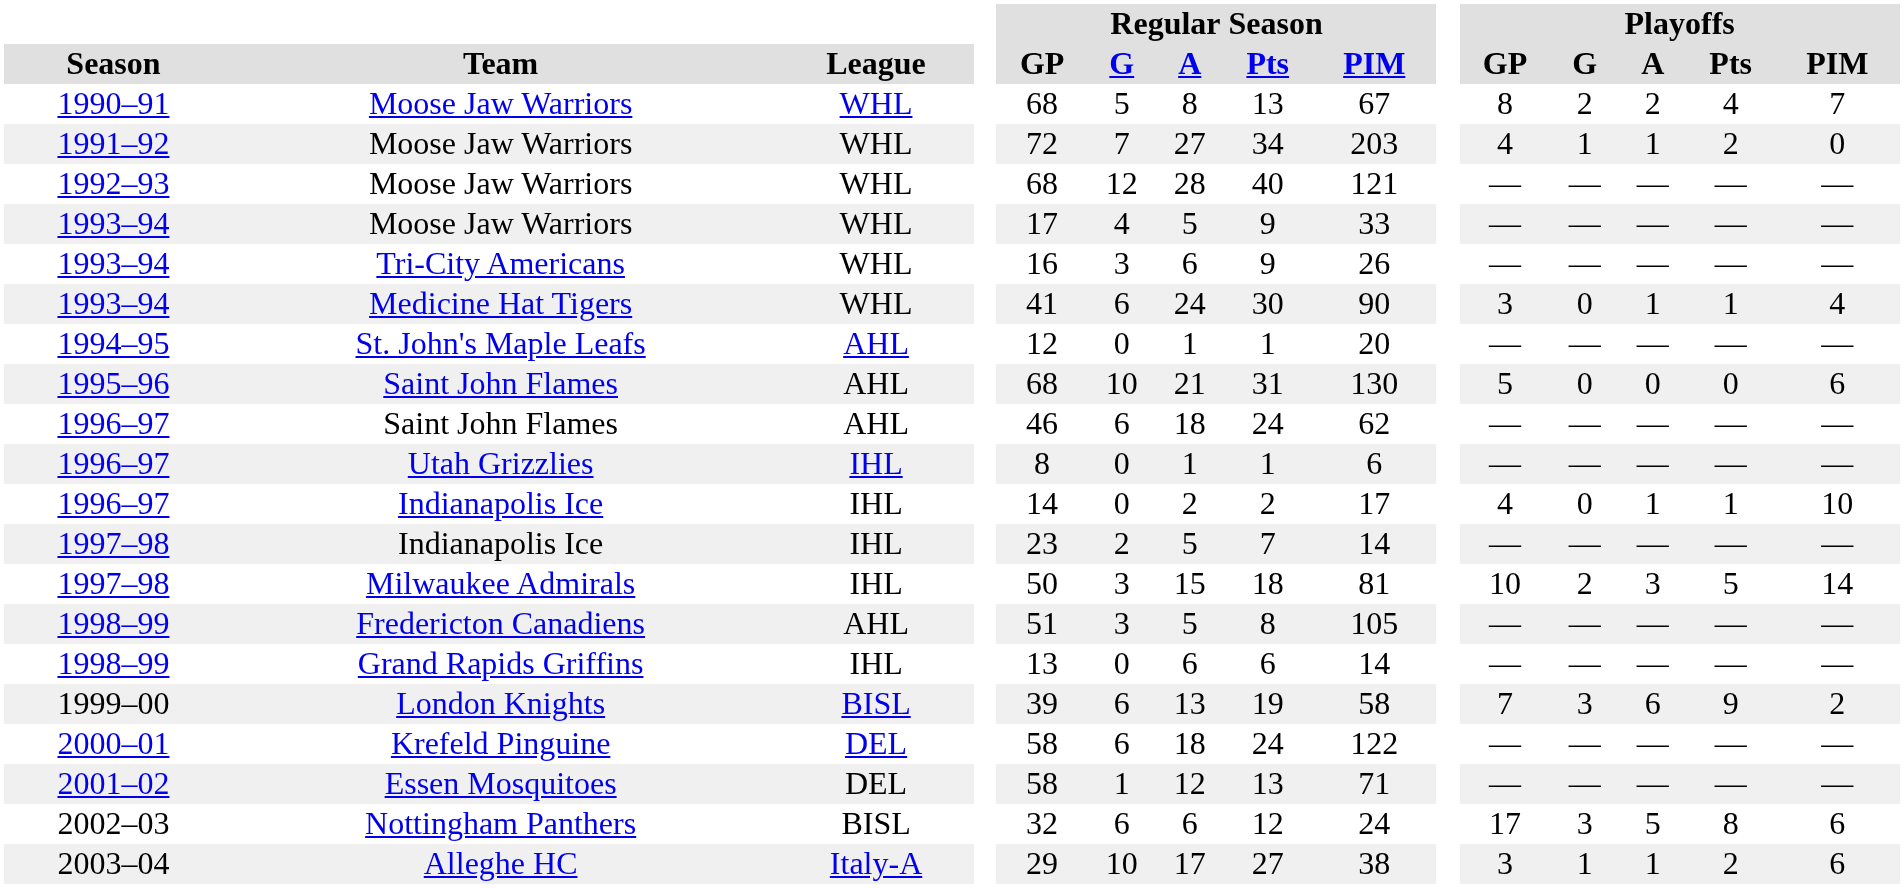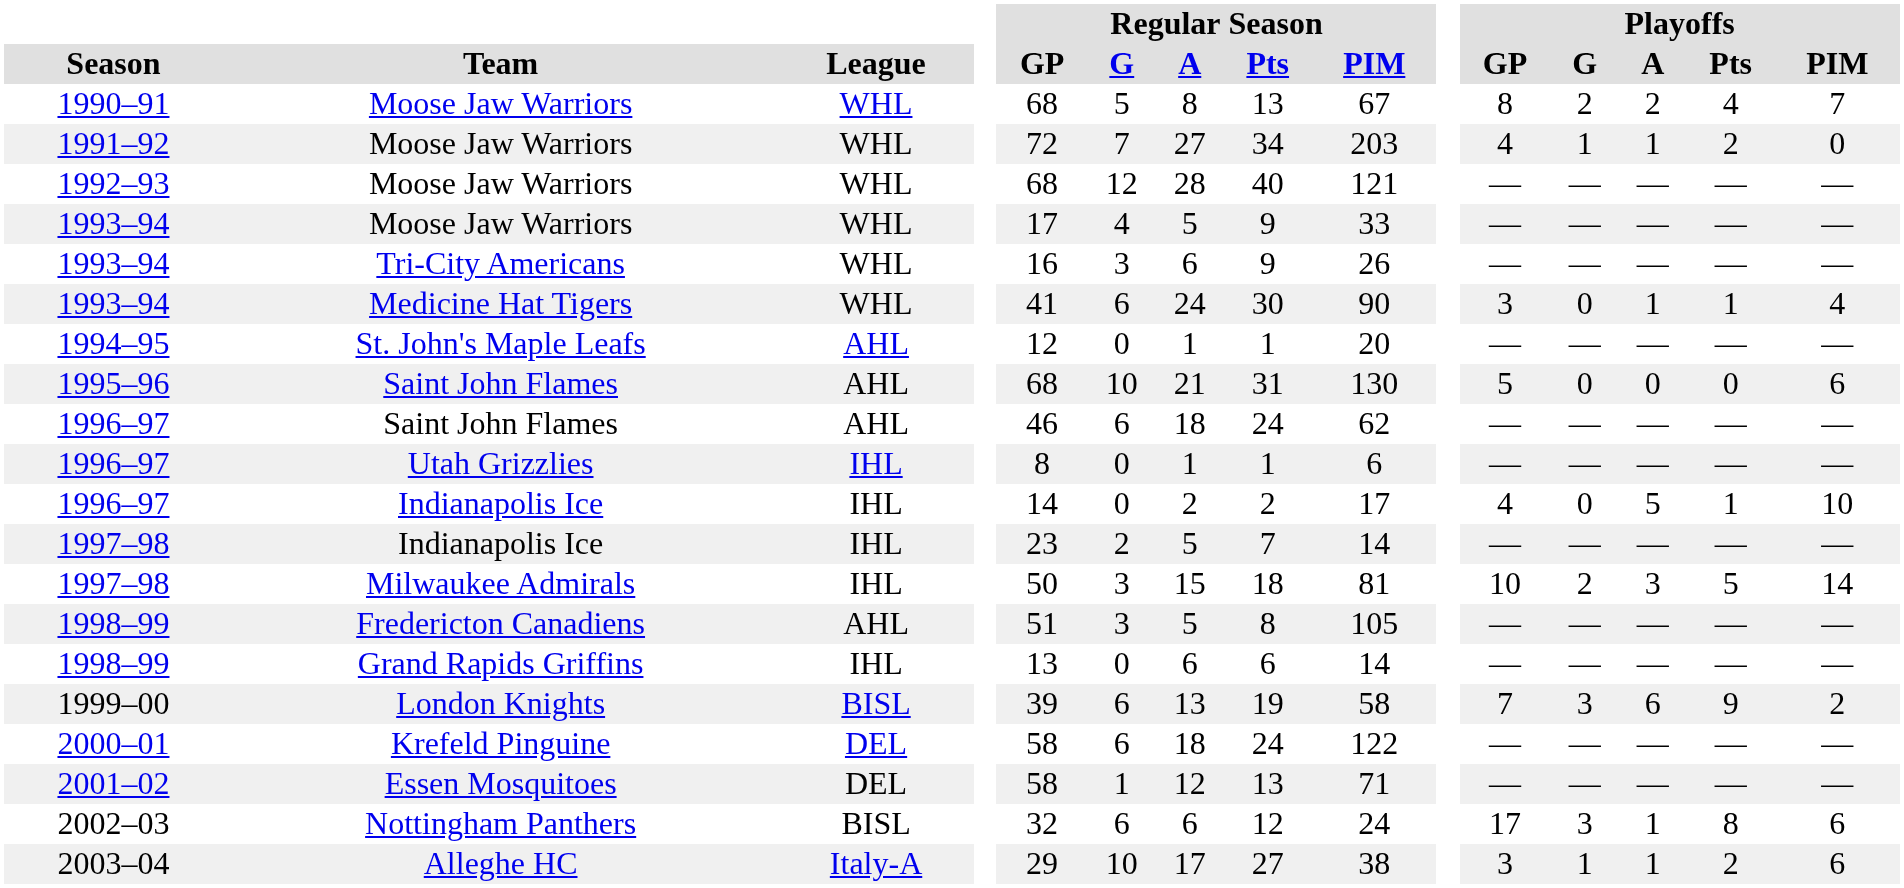1996–97 / Indianapolis Ice | Playoffs / A: 1 -> 5
Nottingham Panthers | Playoffs / A: 5 -> 1
